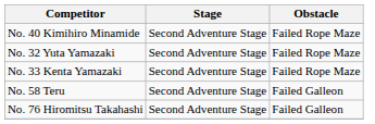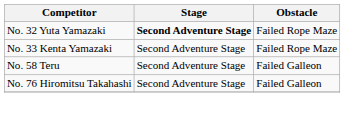- row: No. 40 Kimihiro Minamide | Second Adventure Stage | Failed Rope Maze
No. 32 Yuta Yamazaki | Stage: normal -> bold
